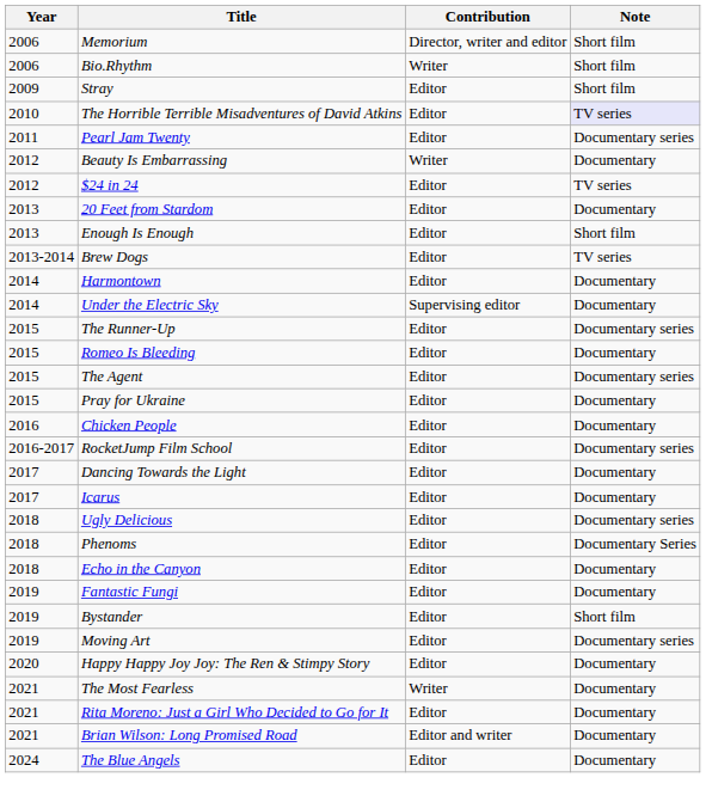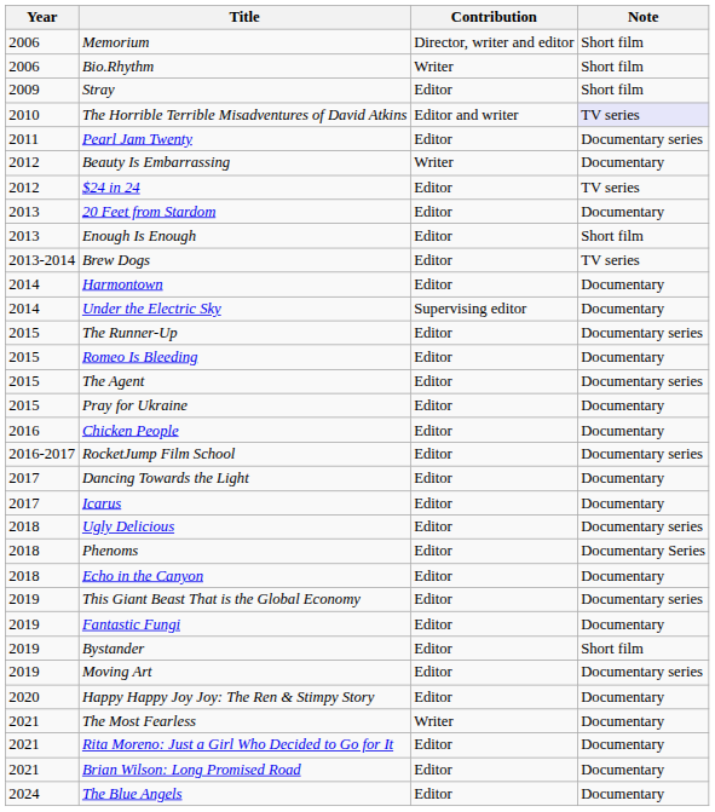The Horrible Terrible Misadventures of David Atkins | Contribution: Editor -> Editor and writer
+ row: 2019 | This Giant Beast That is the Global Economy | Editor | Documentary series
Brian Wilson: Long Promised Road | Contribution: Editor and writer -> Editor
